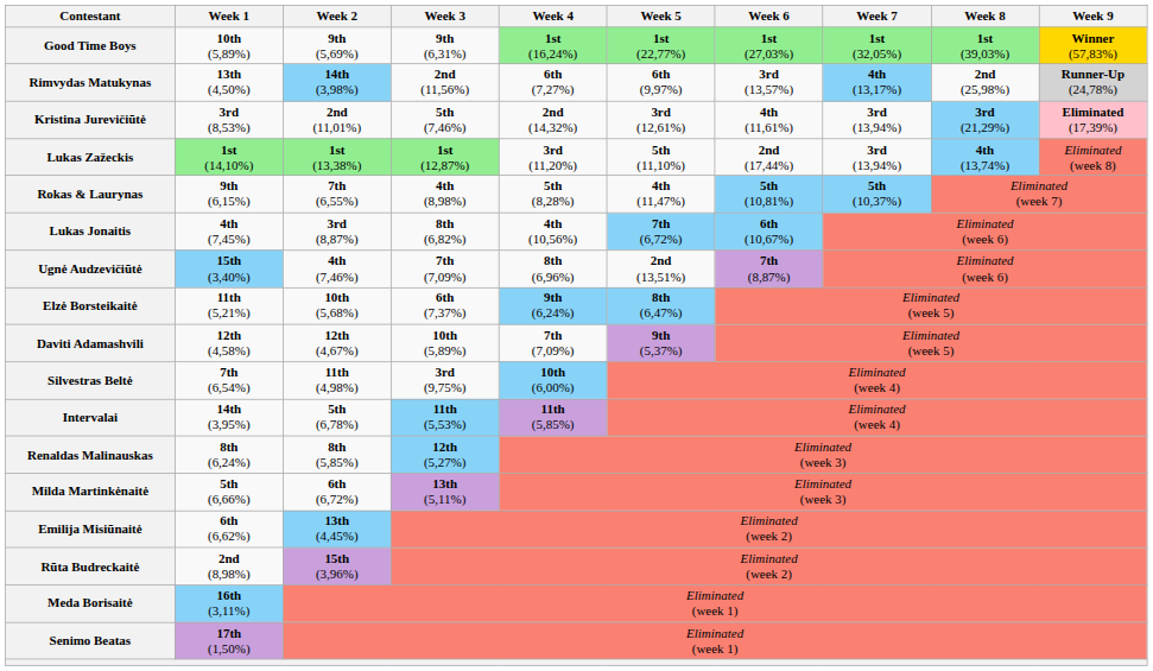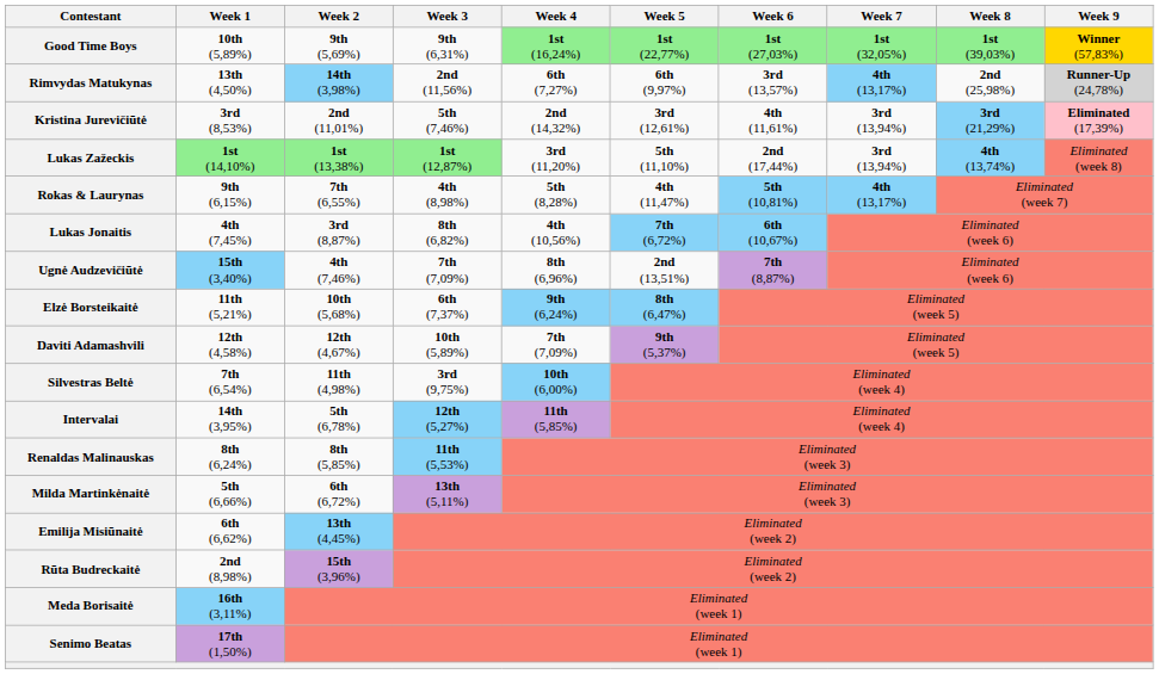Rokas & Laurynas | Week 7: 5th (10,37%) -> 4th (13,17%)
Intervalai | Week 3: 11th (5,53%) -> 12th (5,27%)
Renaldas Malinauskas | Week 3: 12th (5,27%) -> 11th (5,53%)
